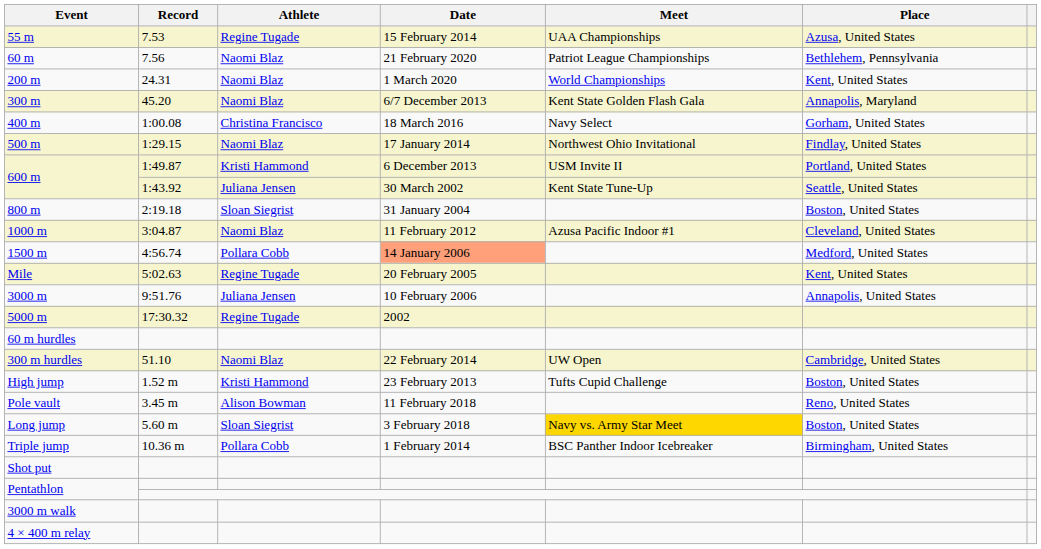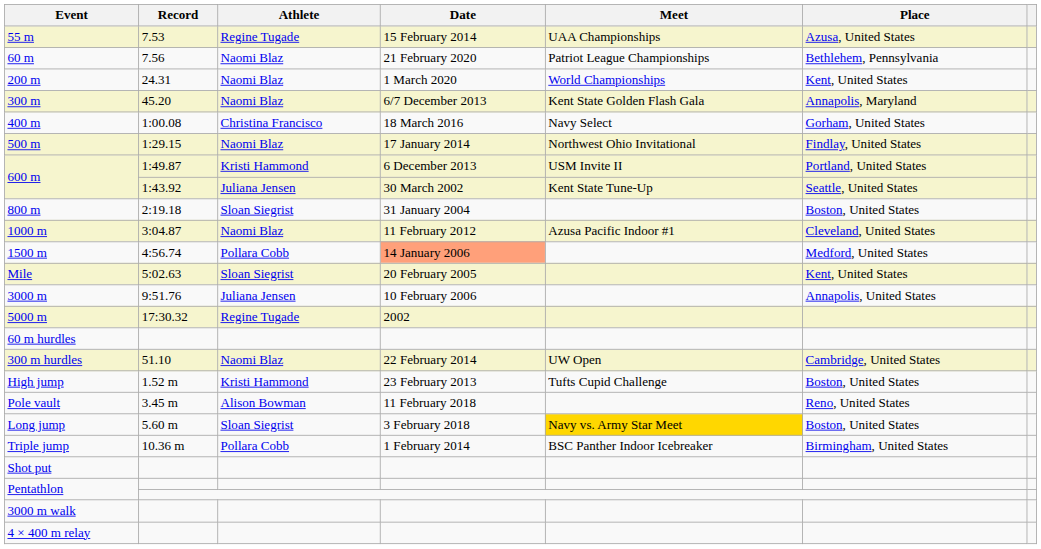Mile | Athlete: Regine Tugade -> Sloan Siegrist
